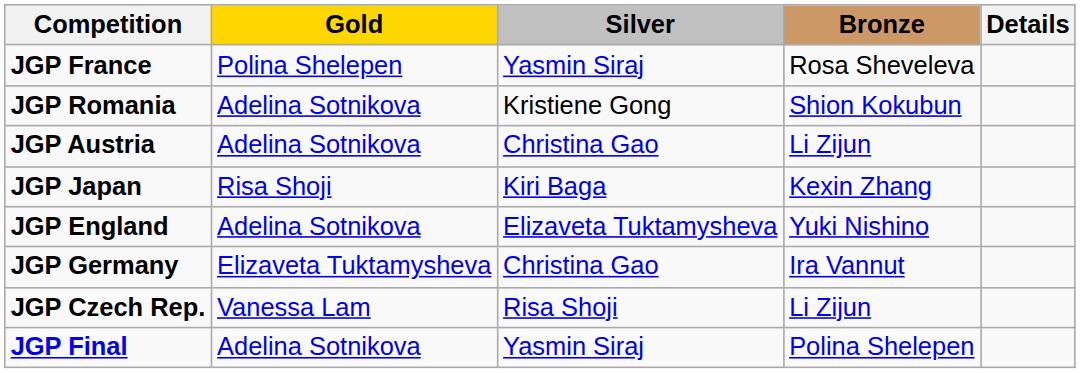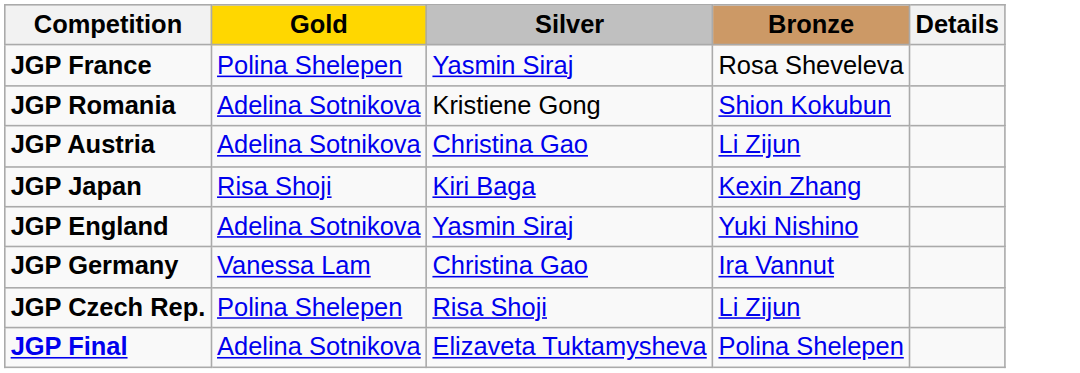JGP England | Silver: Elizaveta Tuktamysheva -> Yasmin Siraj
JGP Germany | Gold: Elizaveta Tuktamysheva -> Vanessa Lam
JGP Czech Rep. | Gold: Vanessa Lam -> Polina Shelepen
JGP Final | Silver: Yasmin Siraj -> Elizaveta Tuktamysheva
